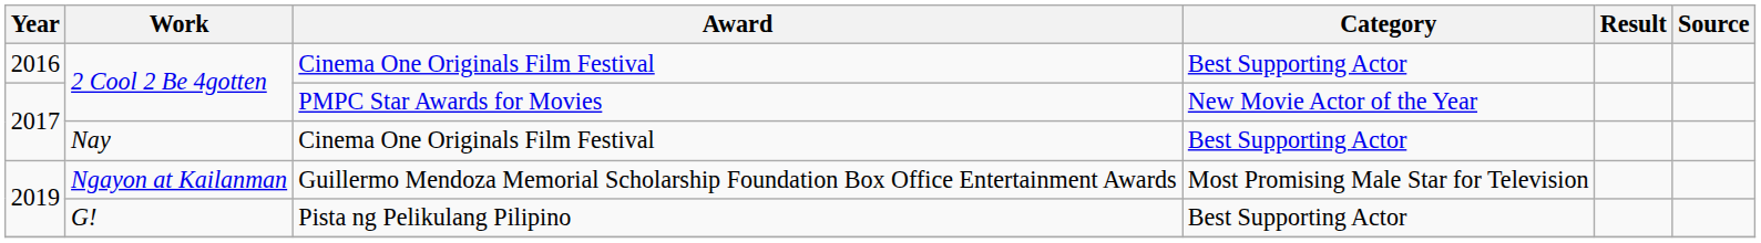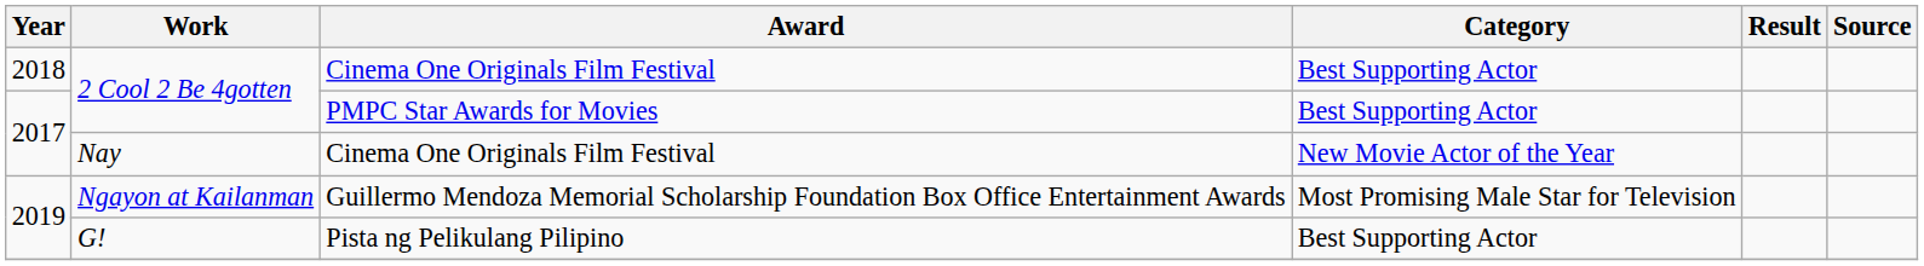2 Cool 2 Be 4gotten / Cinema One Originals Film Festival | Year: 2016 -> 2018
2 Cool 2 Be 4gotten / PMPC Star Awards for Movies | Category: New Movie Actor of the Year -> Best Supporting Actor
Nay | Category: Best Supporting Actor -> New Movie Actor of the Year
